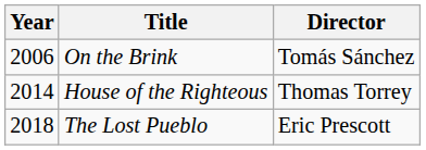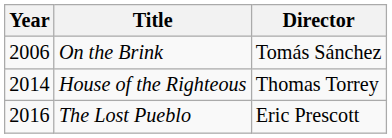The Lost Pueblo | Year: 2018 -> 2016
